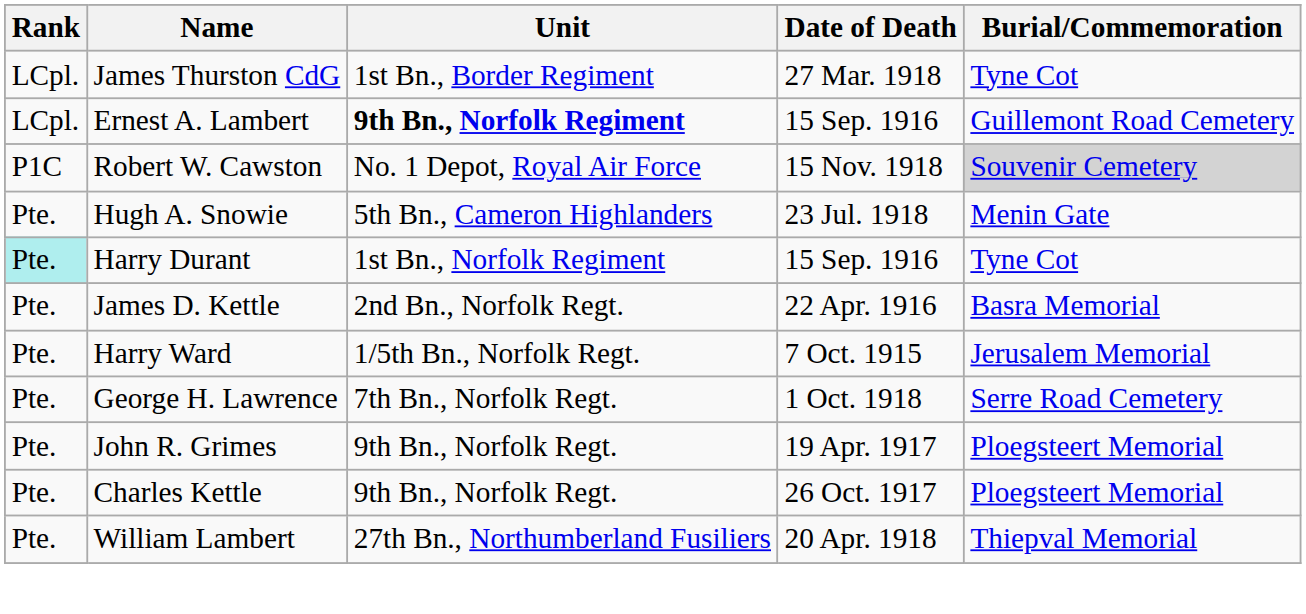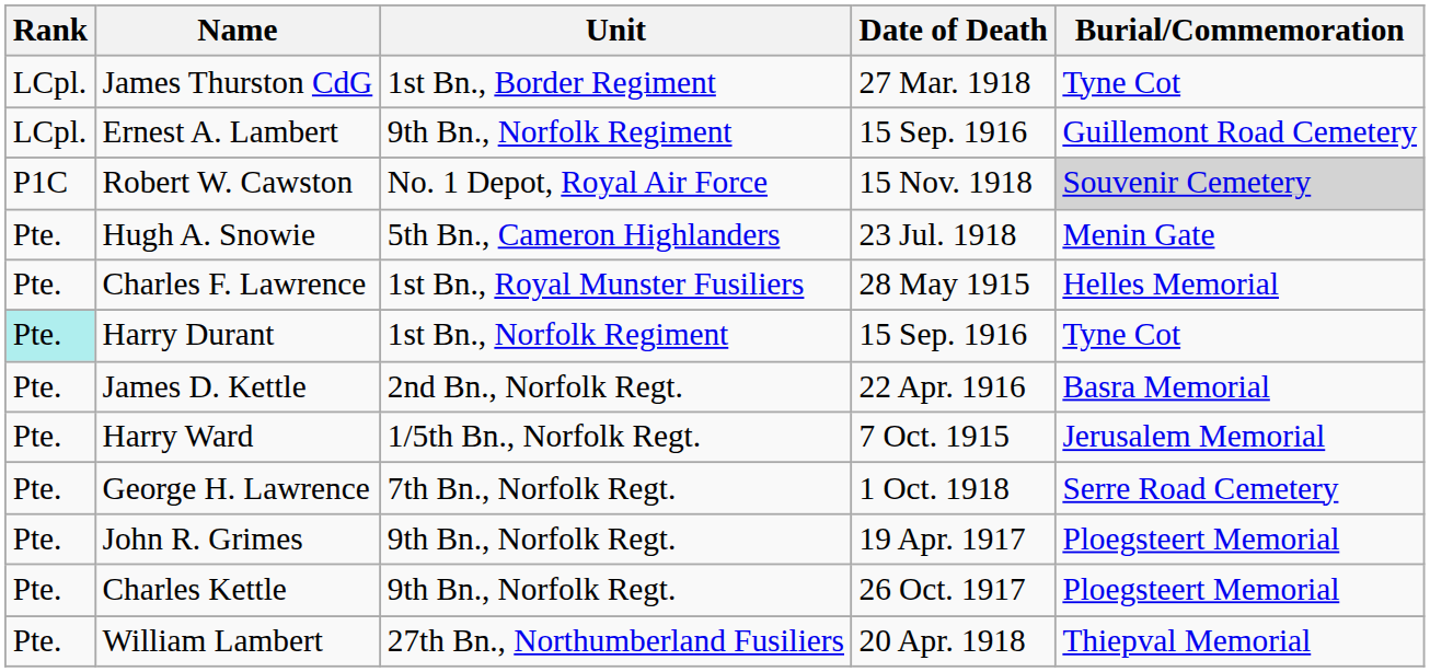Ernest A. Lambert | Unit: bold -> normal
+ row: Pte. | Charles F. Lawrence | 1st Bn., Royal Munster Fusiliers | 28 May 1915 | Helles Memorial
